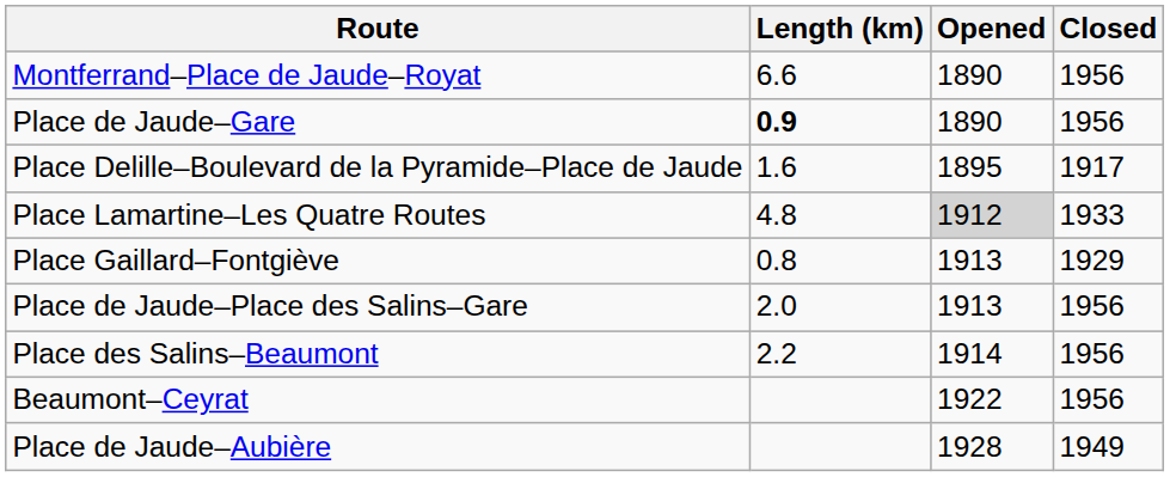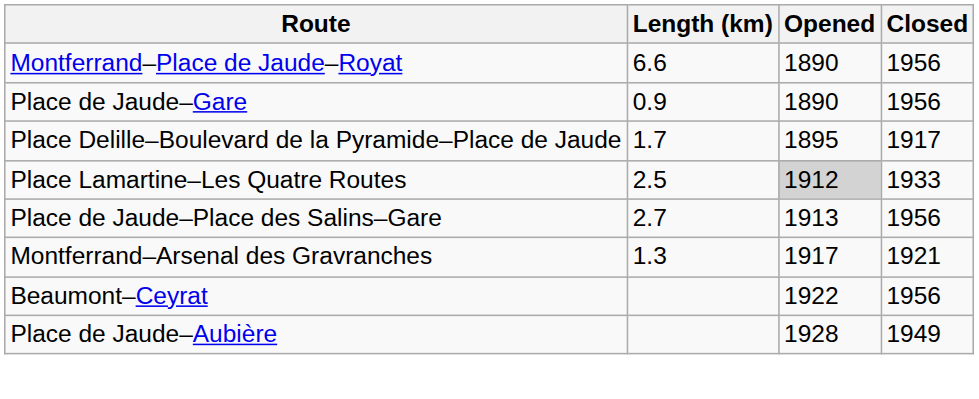Place de Jaude–Gare | Length (km): bold -> normal
Place Delille–Boulevard de la Pyramide–Place de Jaude | Length (km): 1.6 -> 1.7
Place Lamartine–Les Quatre Routes | Length (km): 4.8 -> 2.5
- row: Place Gaillard–Fontgiève | 0.8 | 1913 | 1929
Place de Jaude–Place des Salins–Gare | Length (km): 2.0 -> 2.7
- row: Place des Salins–Beaumont | 2.2 | 1914 | 1956
+ row: Montferrand–Arsenal des Gravranches | 1.3 | 1917 | 1921
